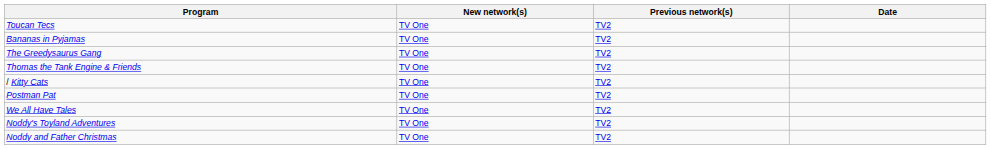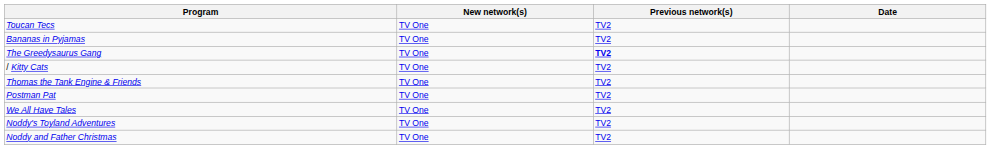The Greedysaurus Gang | Previous network(s): normal -> bold
rows swapped: / Kitty Cats <-> Thomas the Tank Engine & Friends
